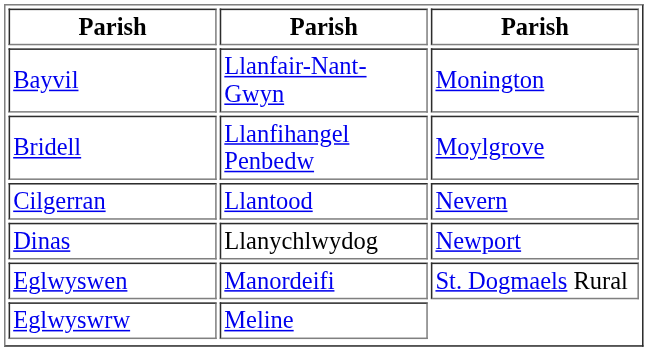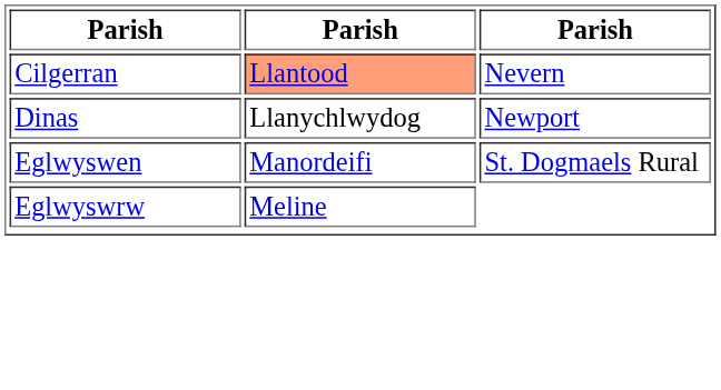- row: Bayvil | Llanfair-Nant-Gwyn | Monington
- row: Bridell | Llanfihangel Penbedw | Moylgrove
Cilgerran | column 2: no background -> lightsalmon background
